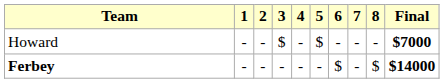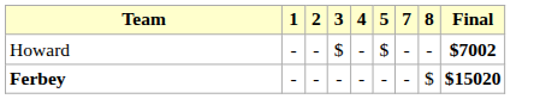- column: 6 | - | $
Howard | Final: $7000 -> $7002
Ferbey | Final: $14000 -> $15020
